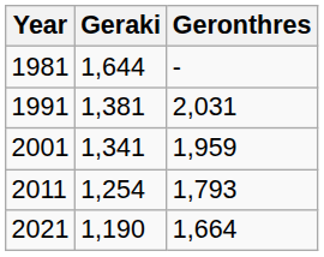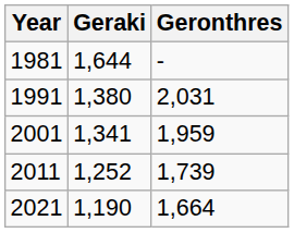1991 | Geraki: 1,381 -> 1,380
2011 | Geraki: 1,254 -> 1,252
2011 | Geronthres: 1,793 -> 1,739
